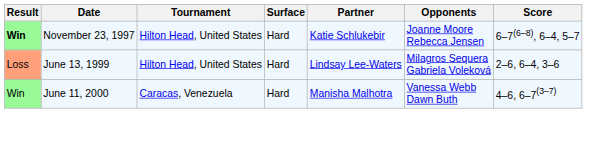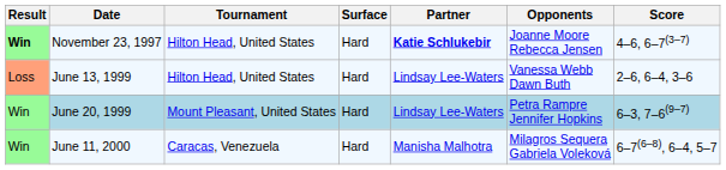November 23, 1997 | Partner: normal -> bold
November 23, 1997 | Score: 6–7(6–8), 6–4, 5–7 -> 4–6, 6–7(3–7)
June 13, 1999 | Opponents: Milagros Sequera Gabriela Voleková -> Vanessa Webb Dawn Buth
+ row: Win | June 20, 1999 | Mount Pleasant, United States | Hard | Lindsay Lee-Waters | Petra Rampre Jennifer Hopkins | 6–3, 7–6(9–7)
June 11, 2000 | Opponents: Vanessa Webb Dawn Buth -> Milagros Sequera Gabriela Voleková
June 11, 2000 | Score: 4–6, 6–7(3–7) -> 6–7(6–8), 6–4, 5–7
